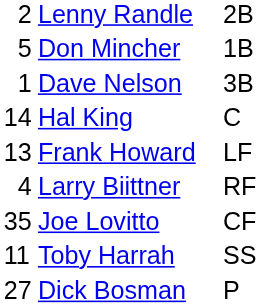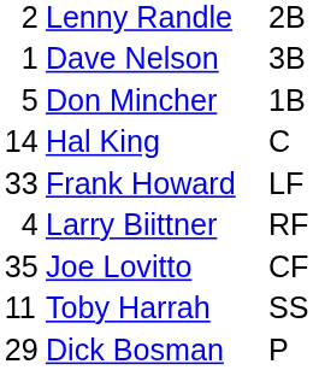rows swapped: Dave Nelson <-> Don Mincher
Frank Howard | column 1: 13 -> 33
Dick Bosman | column 1: 27 -> 29
